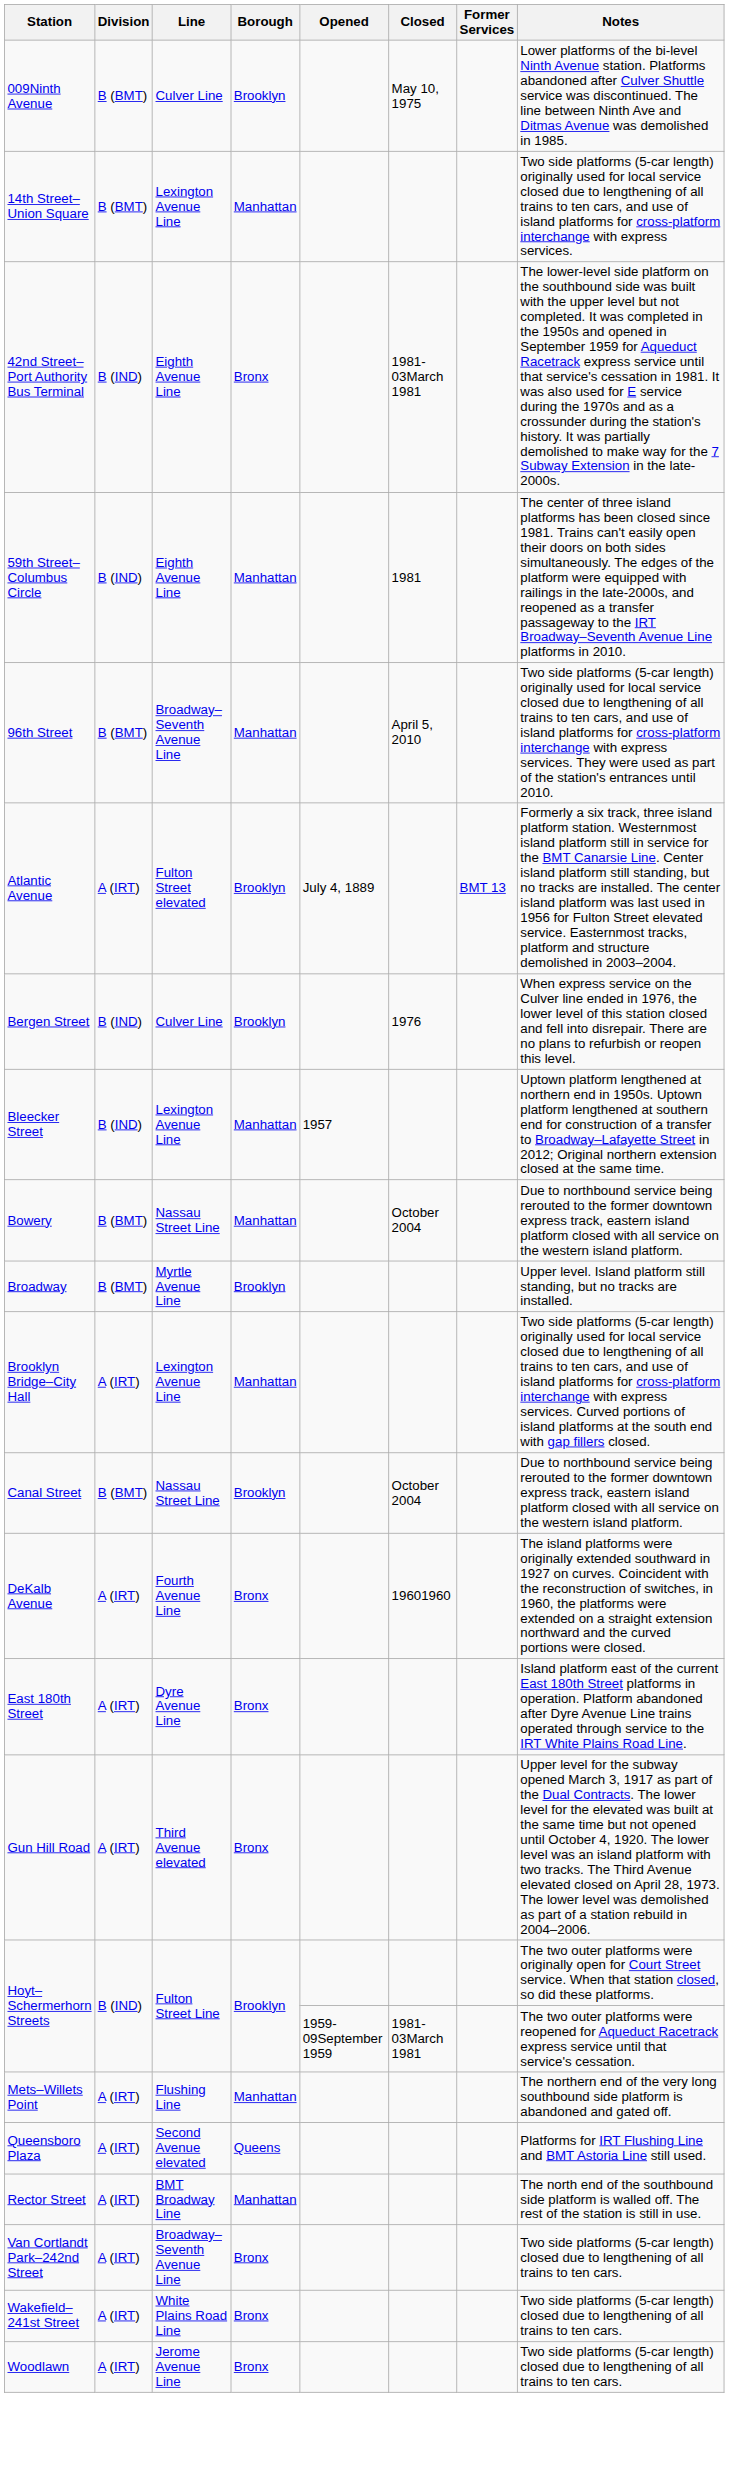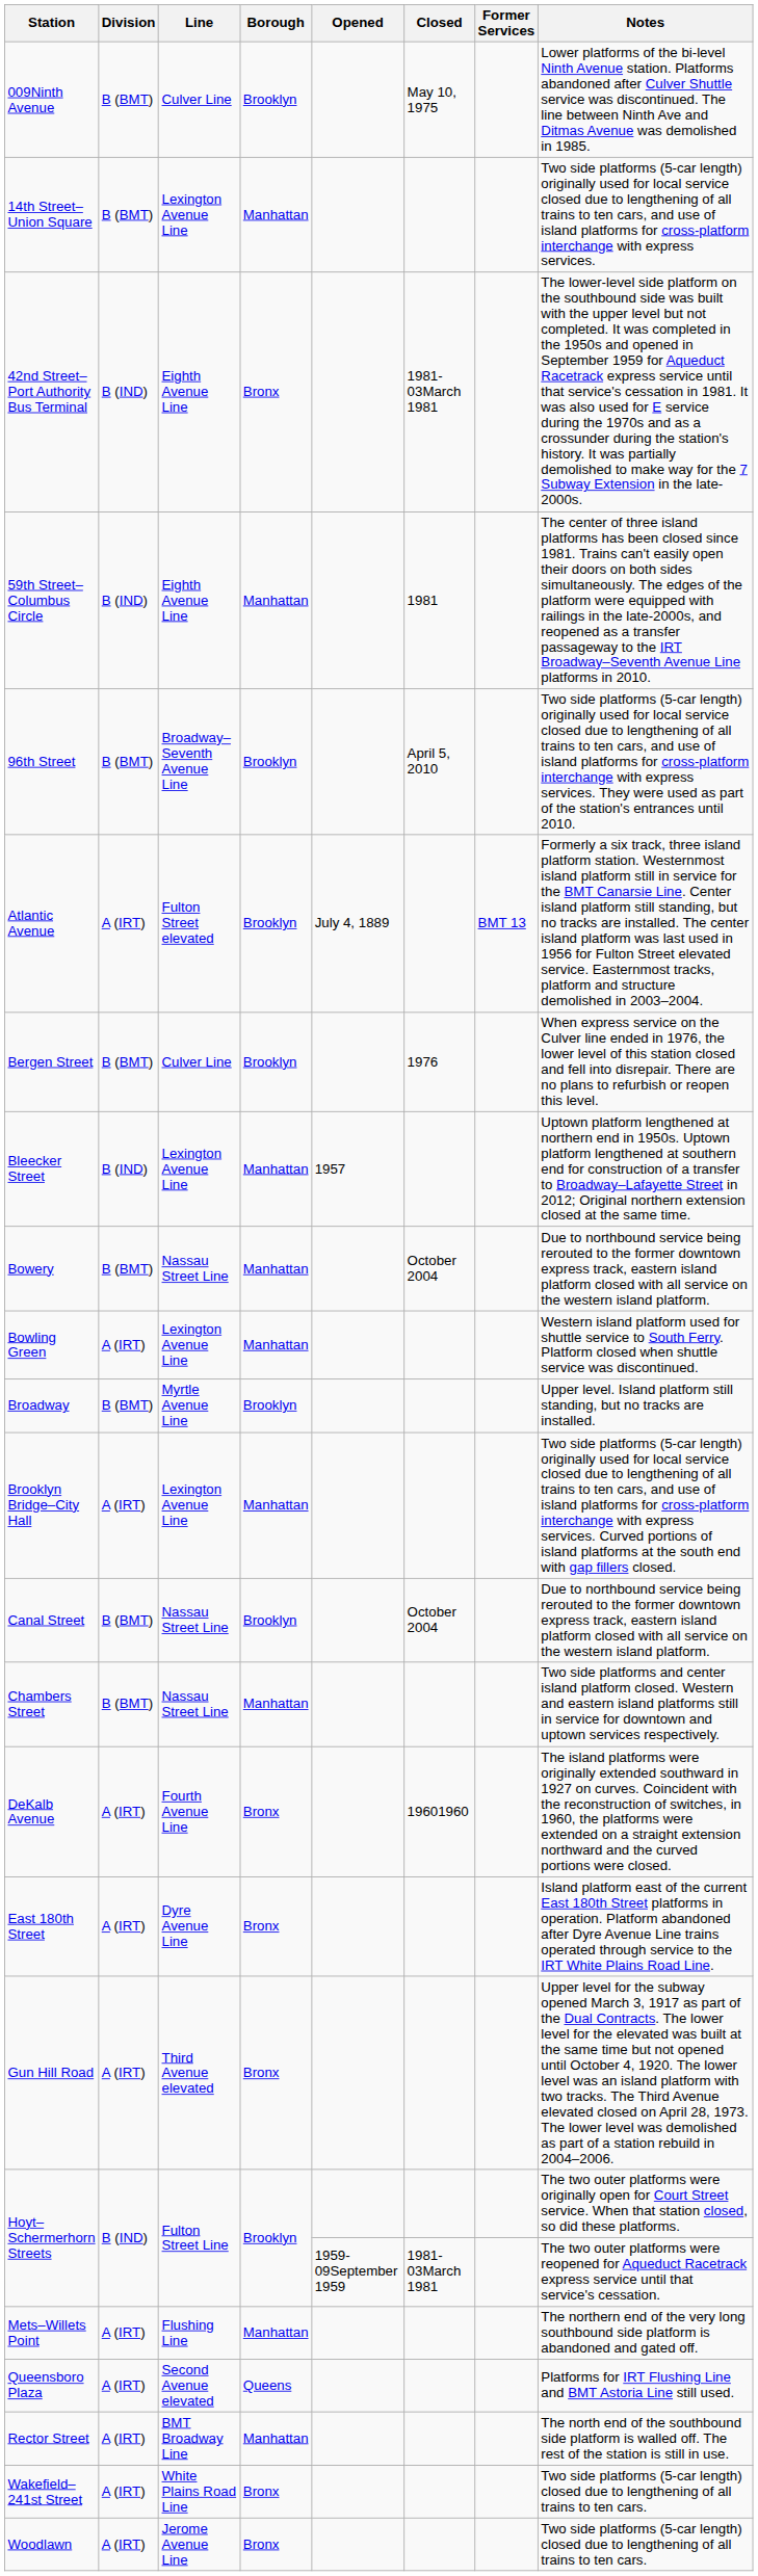96th Street | Borough: Manhattan -> Brooklyn
Bergen Street | Division: B (IND) -> B (BMT)
+ row: Bowling Green | A (IRT) | Lexington Avenue Line | Manhattan | Western island platform used for shuttle service to South Ferry. Platform closed when shuttle service was discontinued.
+ row: Chambers Street | B (BMT) | Nassau Street Line | Manhattan | Two side platforms and center island platform closed. Western and eastern island platforms still in service for downtown and uptown services respectively.
- row: Van Cortlandt Park–242nd Street | A (IRT) | Broadway–Seventh Avenue Line | Bronx | Two side platforms (5-car length) closed due to lengthening of all trains to ten cars.
